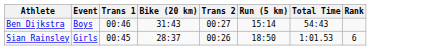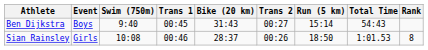+ column: Swim (750m) | 9:40 | 10:08
Ben Dijkstra | Trans 1: 00:46 -> 00:45
Sian Rainsley | Trans 1: 00:45 -> 00:46
Sian Rainsley | Rank: 6 -> 8
